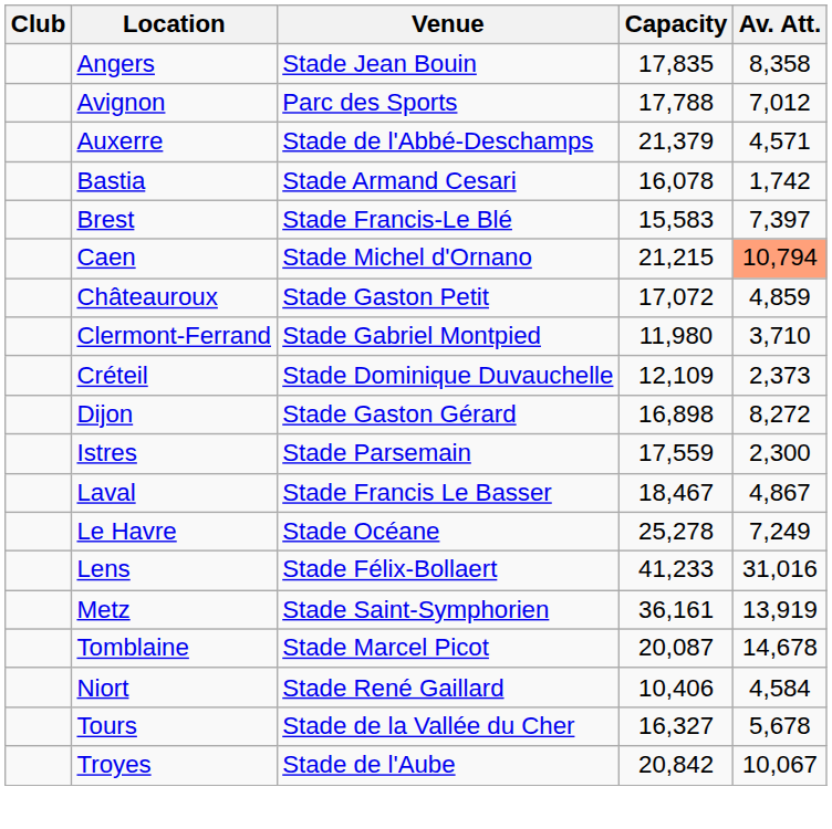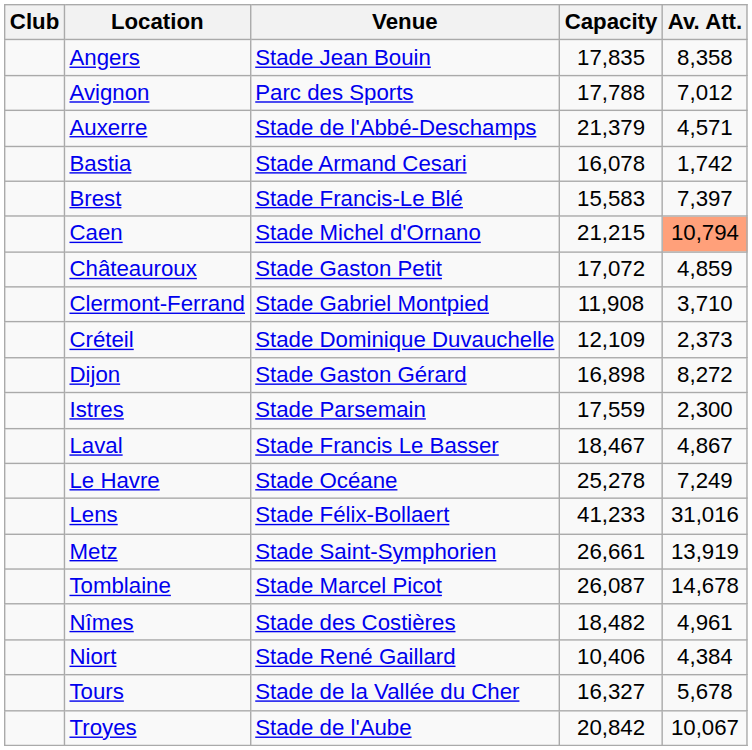Clermont-Ferrand | Capacity: 11,980 -> 11,908
Metz | Capacity: 36,161 -> 26,661
Tomblaine | Capacity: 20,087 -> 26,087
+ row: Nîmes | Stade des Costières | 18,482 | 4,961
Niort | Av. Att.: 4,584 -> 4,384
